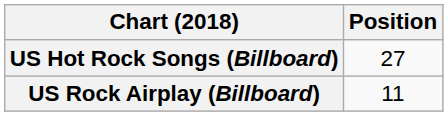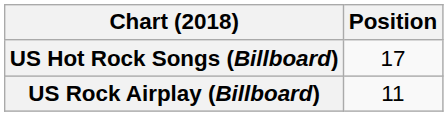US Hot Rock Songs (Billboard) | Position: 27 -> 17
